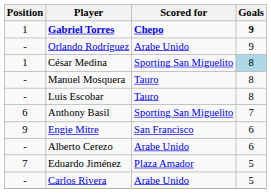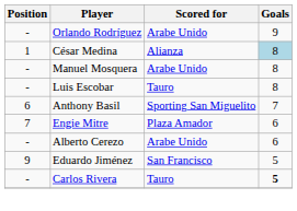- row: 1 | Gabriel Torres | Chepo | 9
César Medina | Scored for: Sporting San Miguelito -> Alianza
Manuel Mosquera | Scored for: Tauro -> Arabe Unido
Engie Mitre | Position: 9 -> 7
Engie Mitre | Scored for: San Francisco -> Plaza Amador
Eduardo Jiménez | Position: 7 -> 9
Eduardo Jiménez | Scored for: Plaza Amador -> San Francisco
Carlos Rivera | Scored for: Arabe Unido -> Tauro
Carlos Rivera | Goals: normal -> bold
